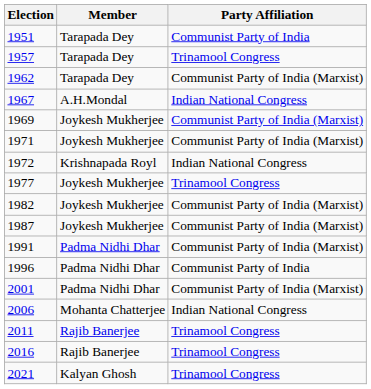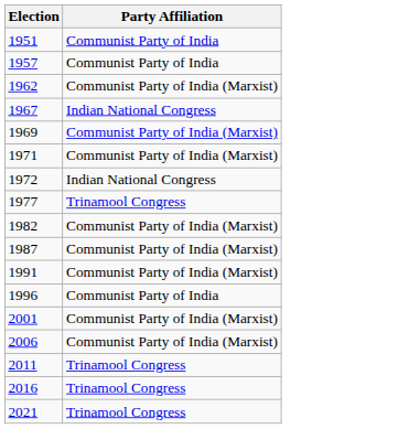- column: Member | Tarapada Dey | Tarapada Dey | Tarapada Dey | A.H.Mondal | Joykesh Mukherjee | Joykesh Mukherjee | Krishnapada Royl | Joykesh Mukherjee | Joykesh Mukherjee | Joykesh Mukherjee | Padma Nidhi Dhar | Padma Nidhi Dhar | Padma Nidhi Dhar | Mohanta Chatterjee | Rajib Banerjee | Rajib Banerjee | Kalyan Ghosh
1957 | Party Affiliation: Trinamool Congress -> Communist Party of India
2006 | Party Affiliation: Indian National Congress -> Communist Party of India (Marxist)
